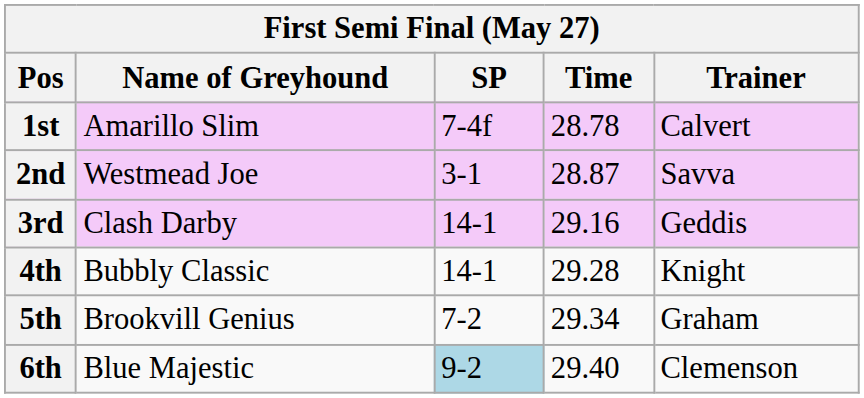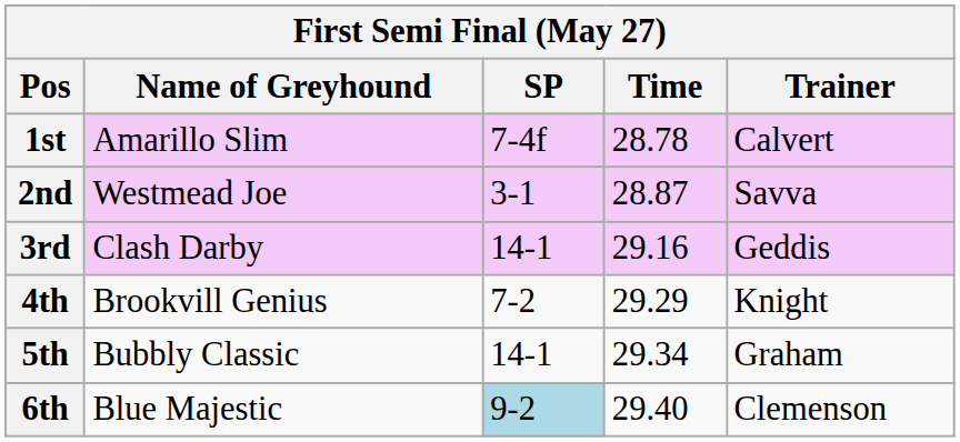4th | Name of Greyhound: Bubbly Classic -> Brookvill Genius
4th | SP: 14-1 -> 7-2
4th | Time: 29.28 -> 29.29
5th | Name of Greyhound: Brookvill Genius -> Bubbly Classic
5th | SP: 7-2 -> 14-1
